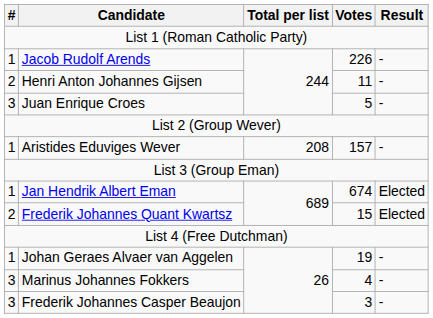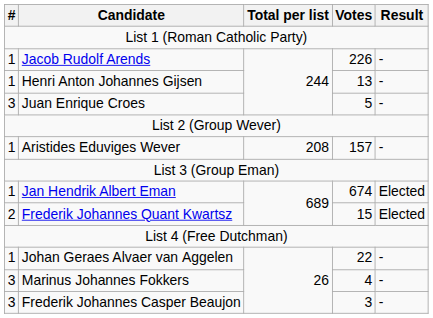Henri Anton Johannes Gijsen | #: 2 -> 1
Henri Anton Johannes Gijsen | Votes: 11 -> 13
Johan Geraes Alvaer van Aggelen | Votes: 19 -> 22
